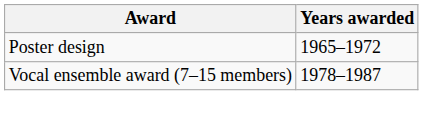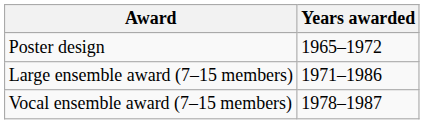+ row: Large ensemble award (7–15 members) | 1971–1986
